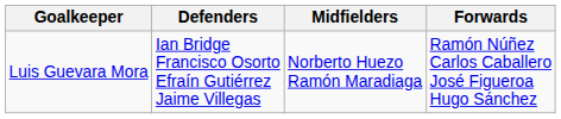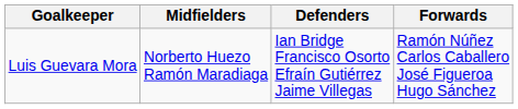columns swapped: Defenders <-> Midfielders
